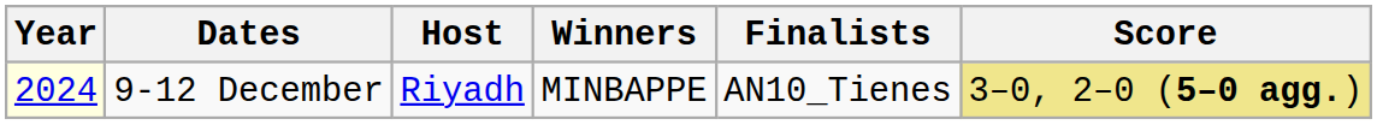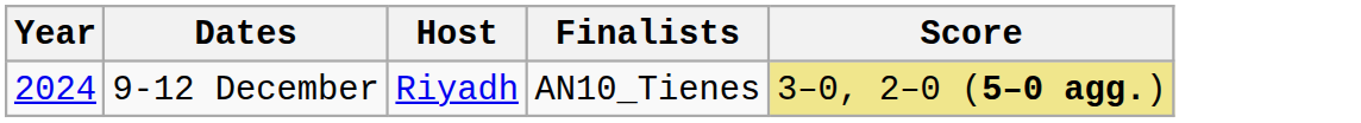- column: Winners | MINBAPPE
9-12 December | Year: lightyellow background -> no background
